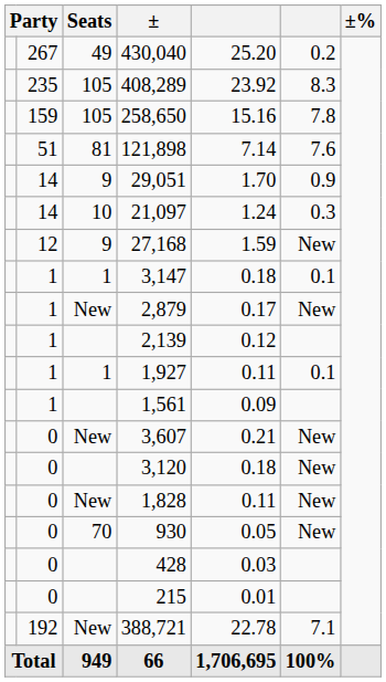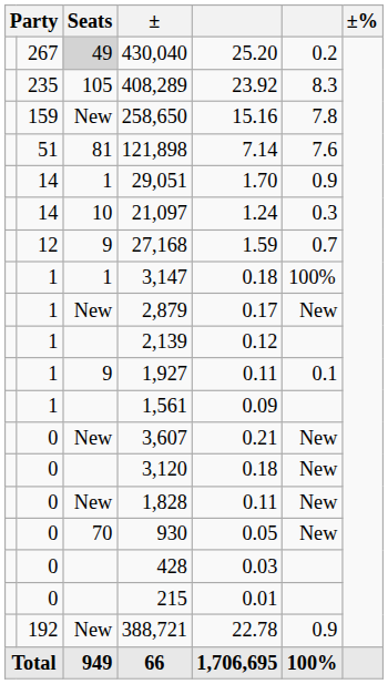430,040 | Seats: no background -> lightgrey background
258,650 | Seats: 105 -> New
29,051 | Seats: 9 -> 1
27,168 | column 6: New -> 0.7
3,147 | column 6: 0.1 -> 100%
1,927 | Seats: 1 -> 9
388,721 | column 6: 7.1 -> 0.9
